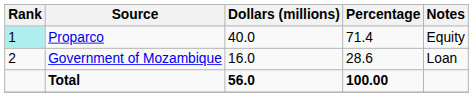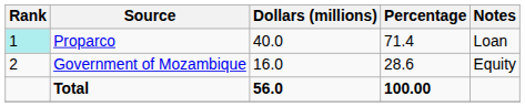Proparco | Notes: Equity -> Loan
Government of Mozambique | Notes: Loan -> Equity
